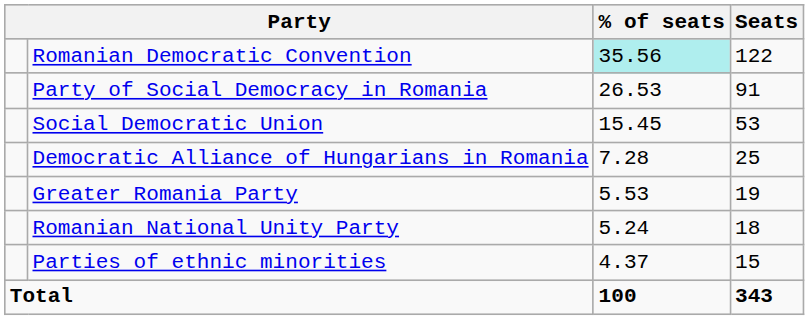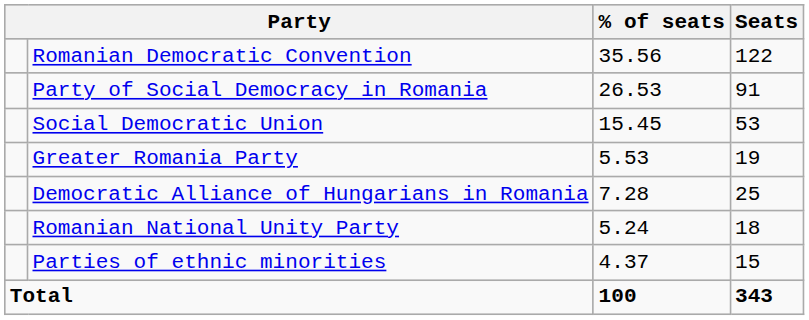Romanian Democratic Convention | % of seats: paleturquoise background -> no background
rows swapped: Democratic Alliance of Hungarians in Romania <-> Greater Romania Party
